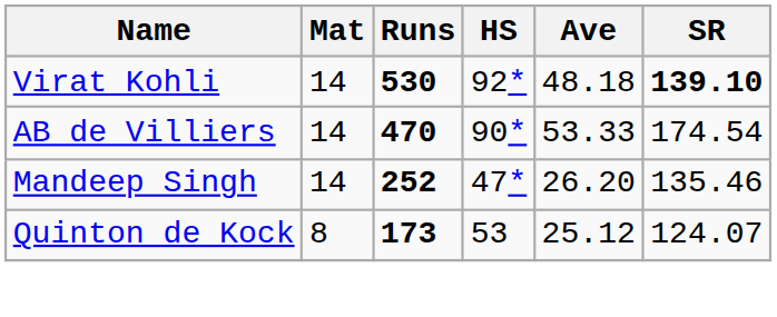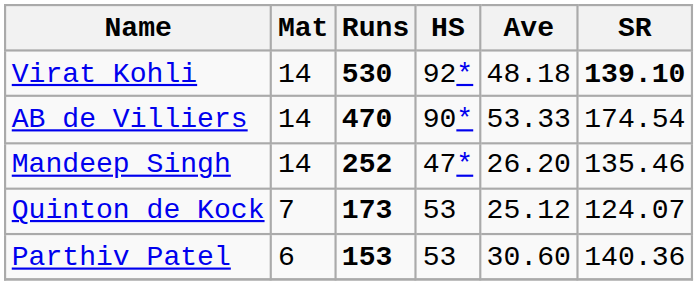Quinton de Kock | Mat: 8 -> 7
+ row: Parthiv Patel | 6 | 153 | 53 | 30.60 | 140.36
